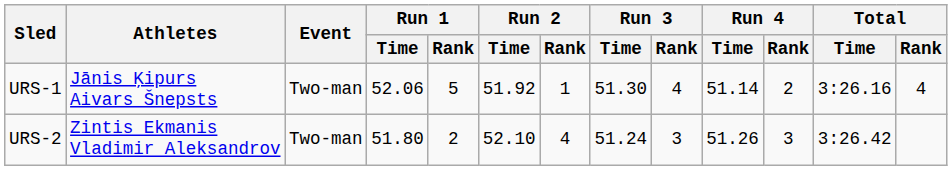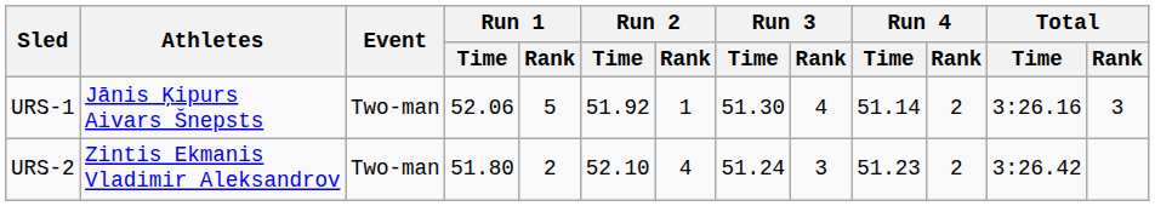URS-1 | Total / Rank: 4 -> 3
URS-2 | Run 4 / Time: 51.26 -> 51.23
URS-2 | Run 4 / Rank: 3 -> 2
